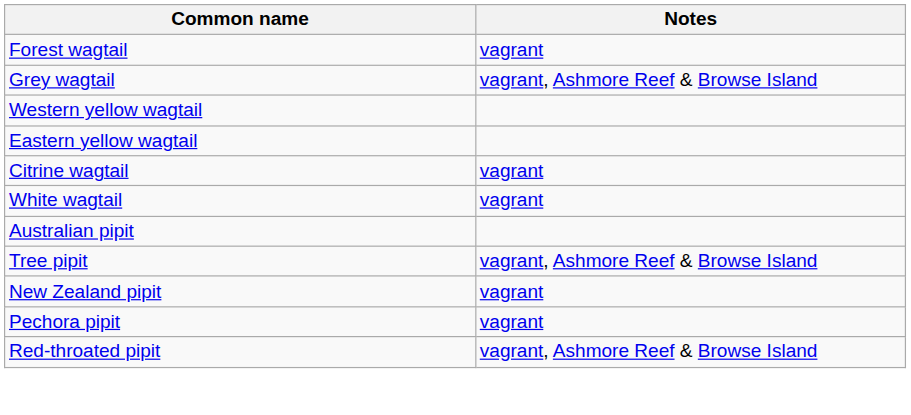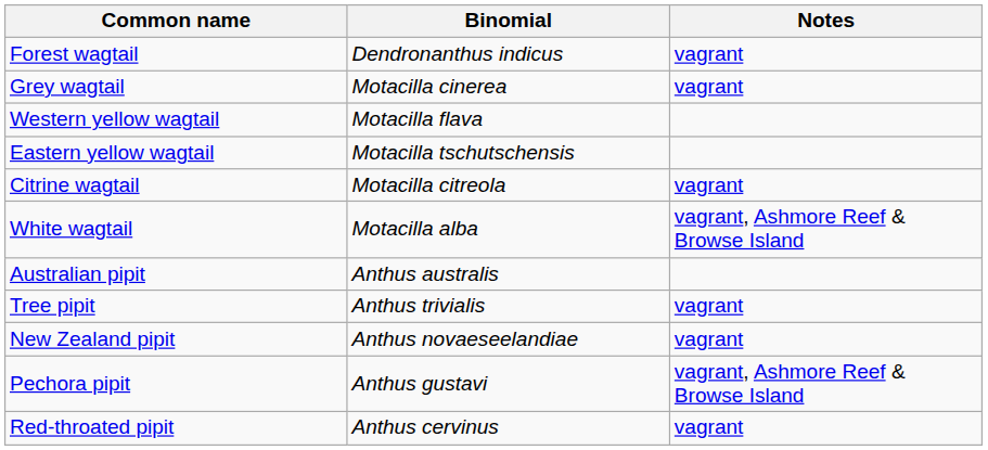+ column: Binomial | Dendronanthus indicus | Motacilla cinerea | Motacilla flava | Motacilla tschutschensis | Motacilla citreola | Motacilla alba | Anthus australis | Anthus trivialis | Anthus novaeseelandiae | Anthus gustavi | Anthus cervinus
Grey wagtail | Notes: vagrant, Ashmore Reef & Browse Island -> vagrant
White wagtail | Notes: vagrant -> vagrant, Ashmore Reef & Browse Island
Tree pipit | Notes: vagrant, Ashmore Reef & Browse Island -> vagrant
Pechora pipit | Notes: vagrant -> vagrant, Ashmore Reef & Browse Island
Red-throated pipit | Notes: vagrant, Ashmore Reef & Browse Island -> vagrant
